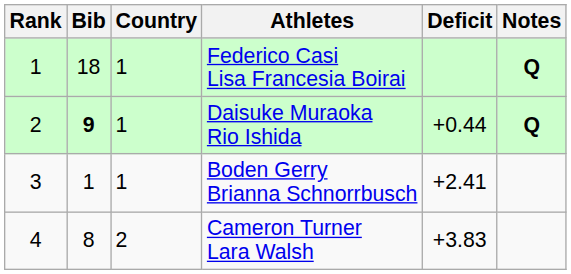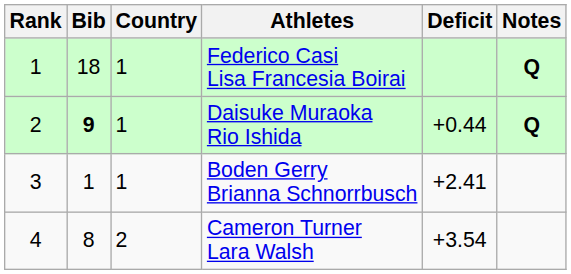Cameron Turner Lara Walsh | Deficit: +3.83 -> +3.54
